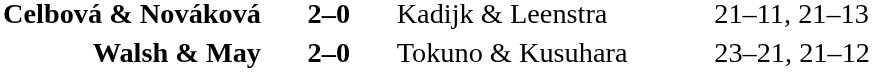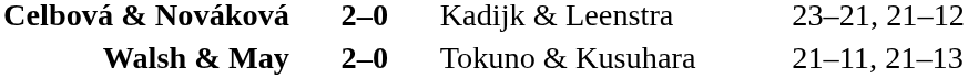Celbová & Nováková | column 4: 21–11, 21–13 -> 23–21, 21–12
Walsh & May | column 4: 23–21, 21–12 -> 21–11, 21–13
